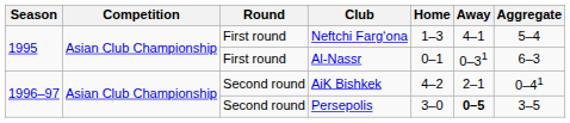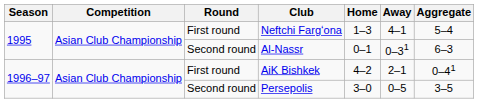Al-Nassr | Round: First round -> Second round
AiK Bishkek | Round: Second round -> First round
Persepolis | Away: bold -> normal
